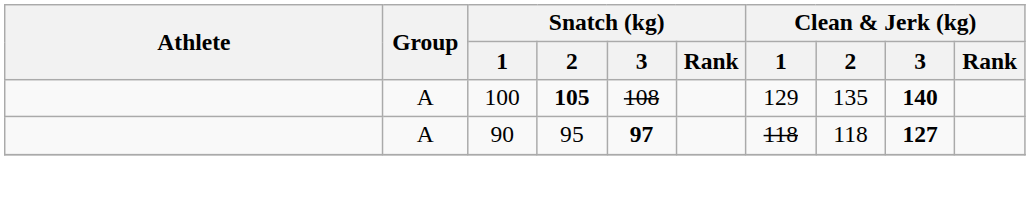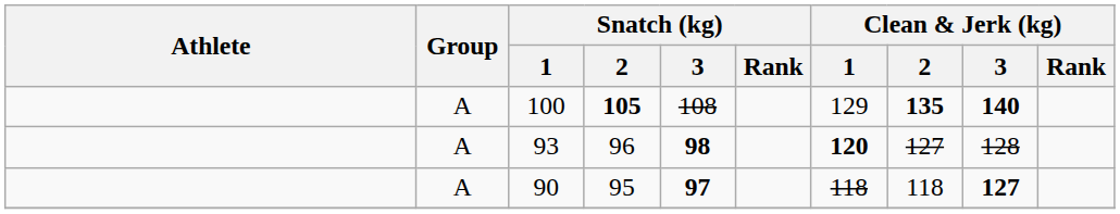100 | Clean & Jerk (kg) / 2: normal -> bold
+ row: A | 93 | 96 | 98 | 120 | 127 | 128
